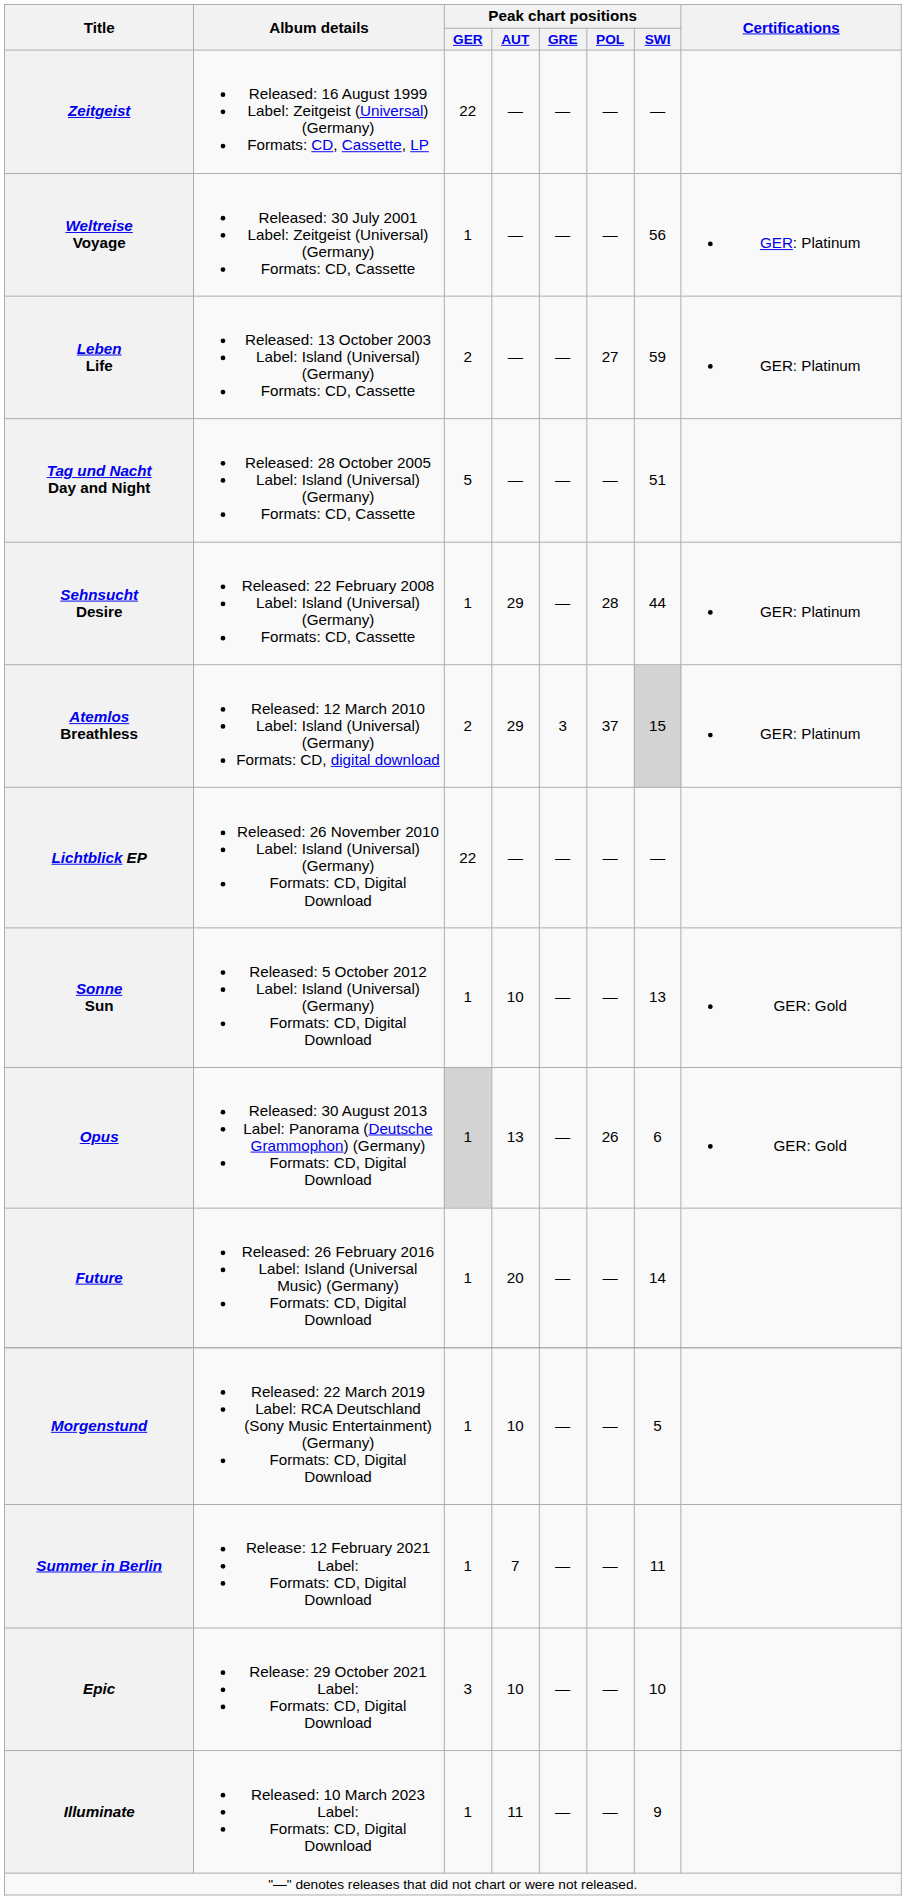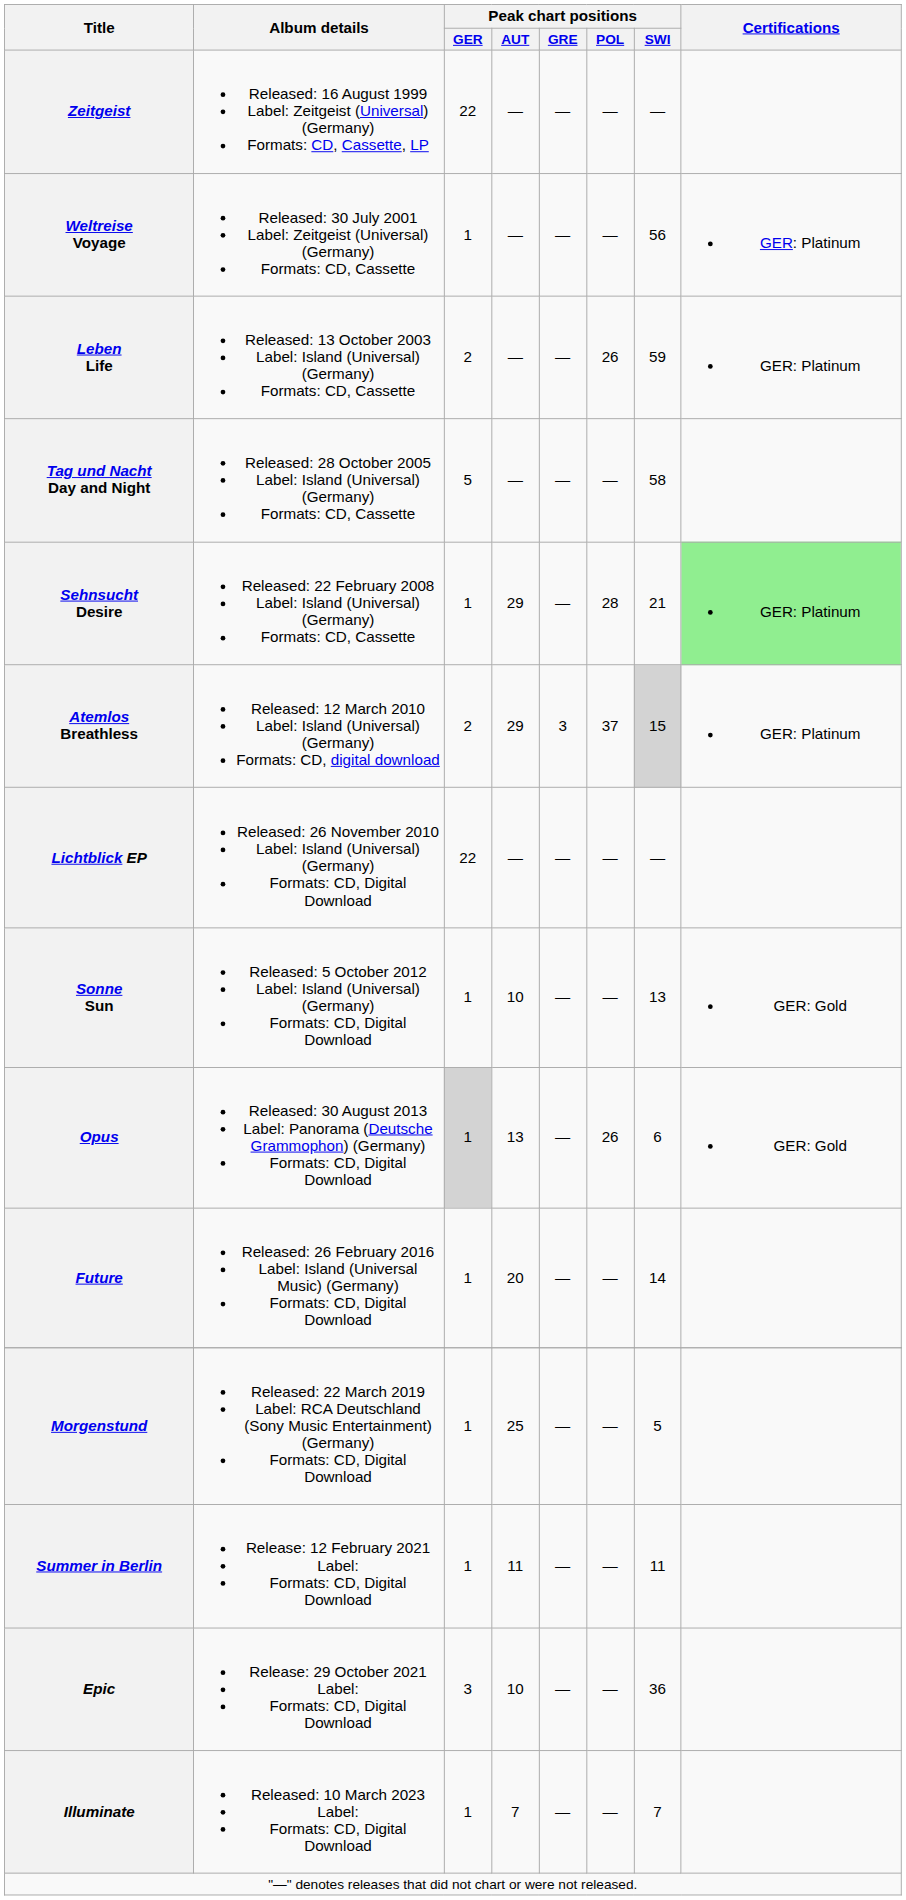Leben Life | Peak chart positions / POL: 27 -> 26
Tag und Nacht Day and Night | Peak chart positions / SWI: 51 -> 58
Sehnsucht Desire | Peak chart positions / SWI: 44 -> 21
Sehnsucht Desire | Certifications: no background -> lightgreen background
Morgenstund | Peak chart positions / AUT: 10 -> 25
Summer in Berlin | Peak chart positions / AUT: 7 -> 11
Epic | Peak chart positions / SWI: 10 -> 36
Illuminate | Peak chart positions / AUT: 11 -> 7
Illuminate | Peak chart positions / SWI: 9 -> 7
